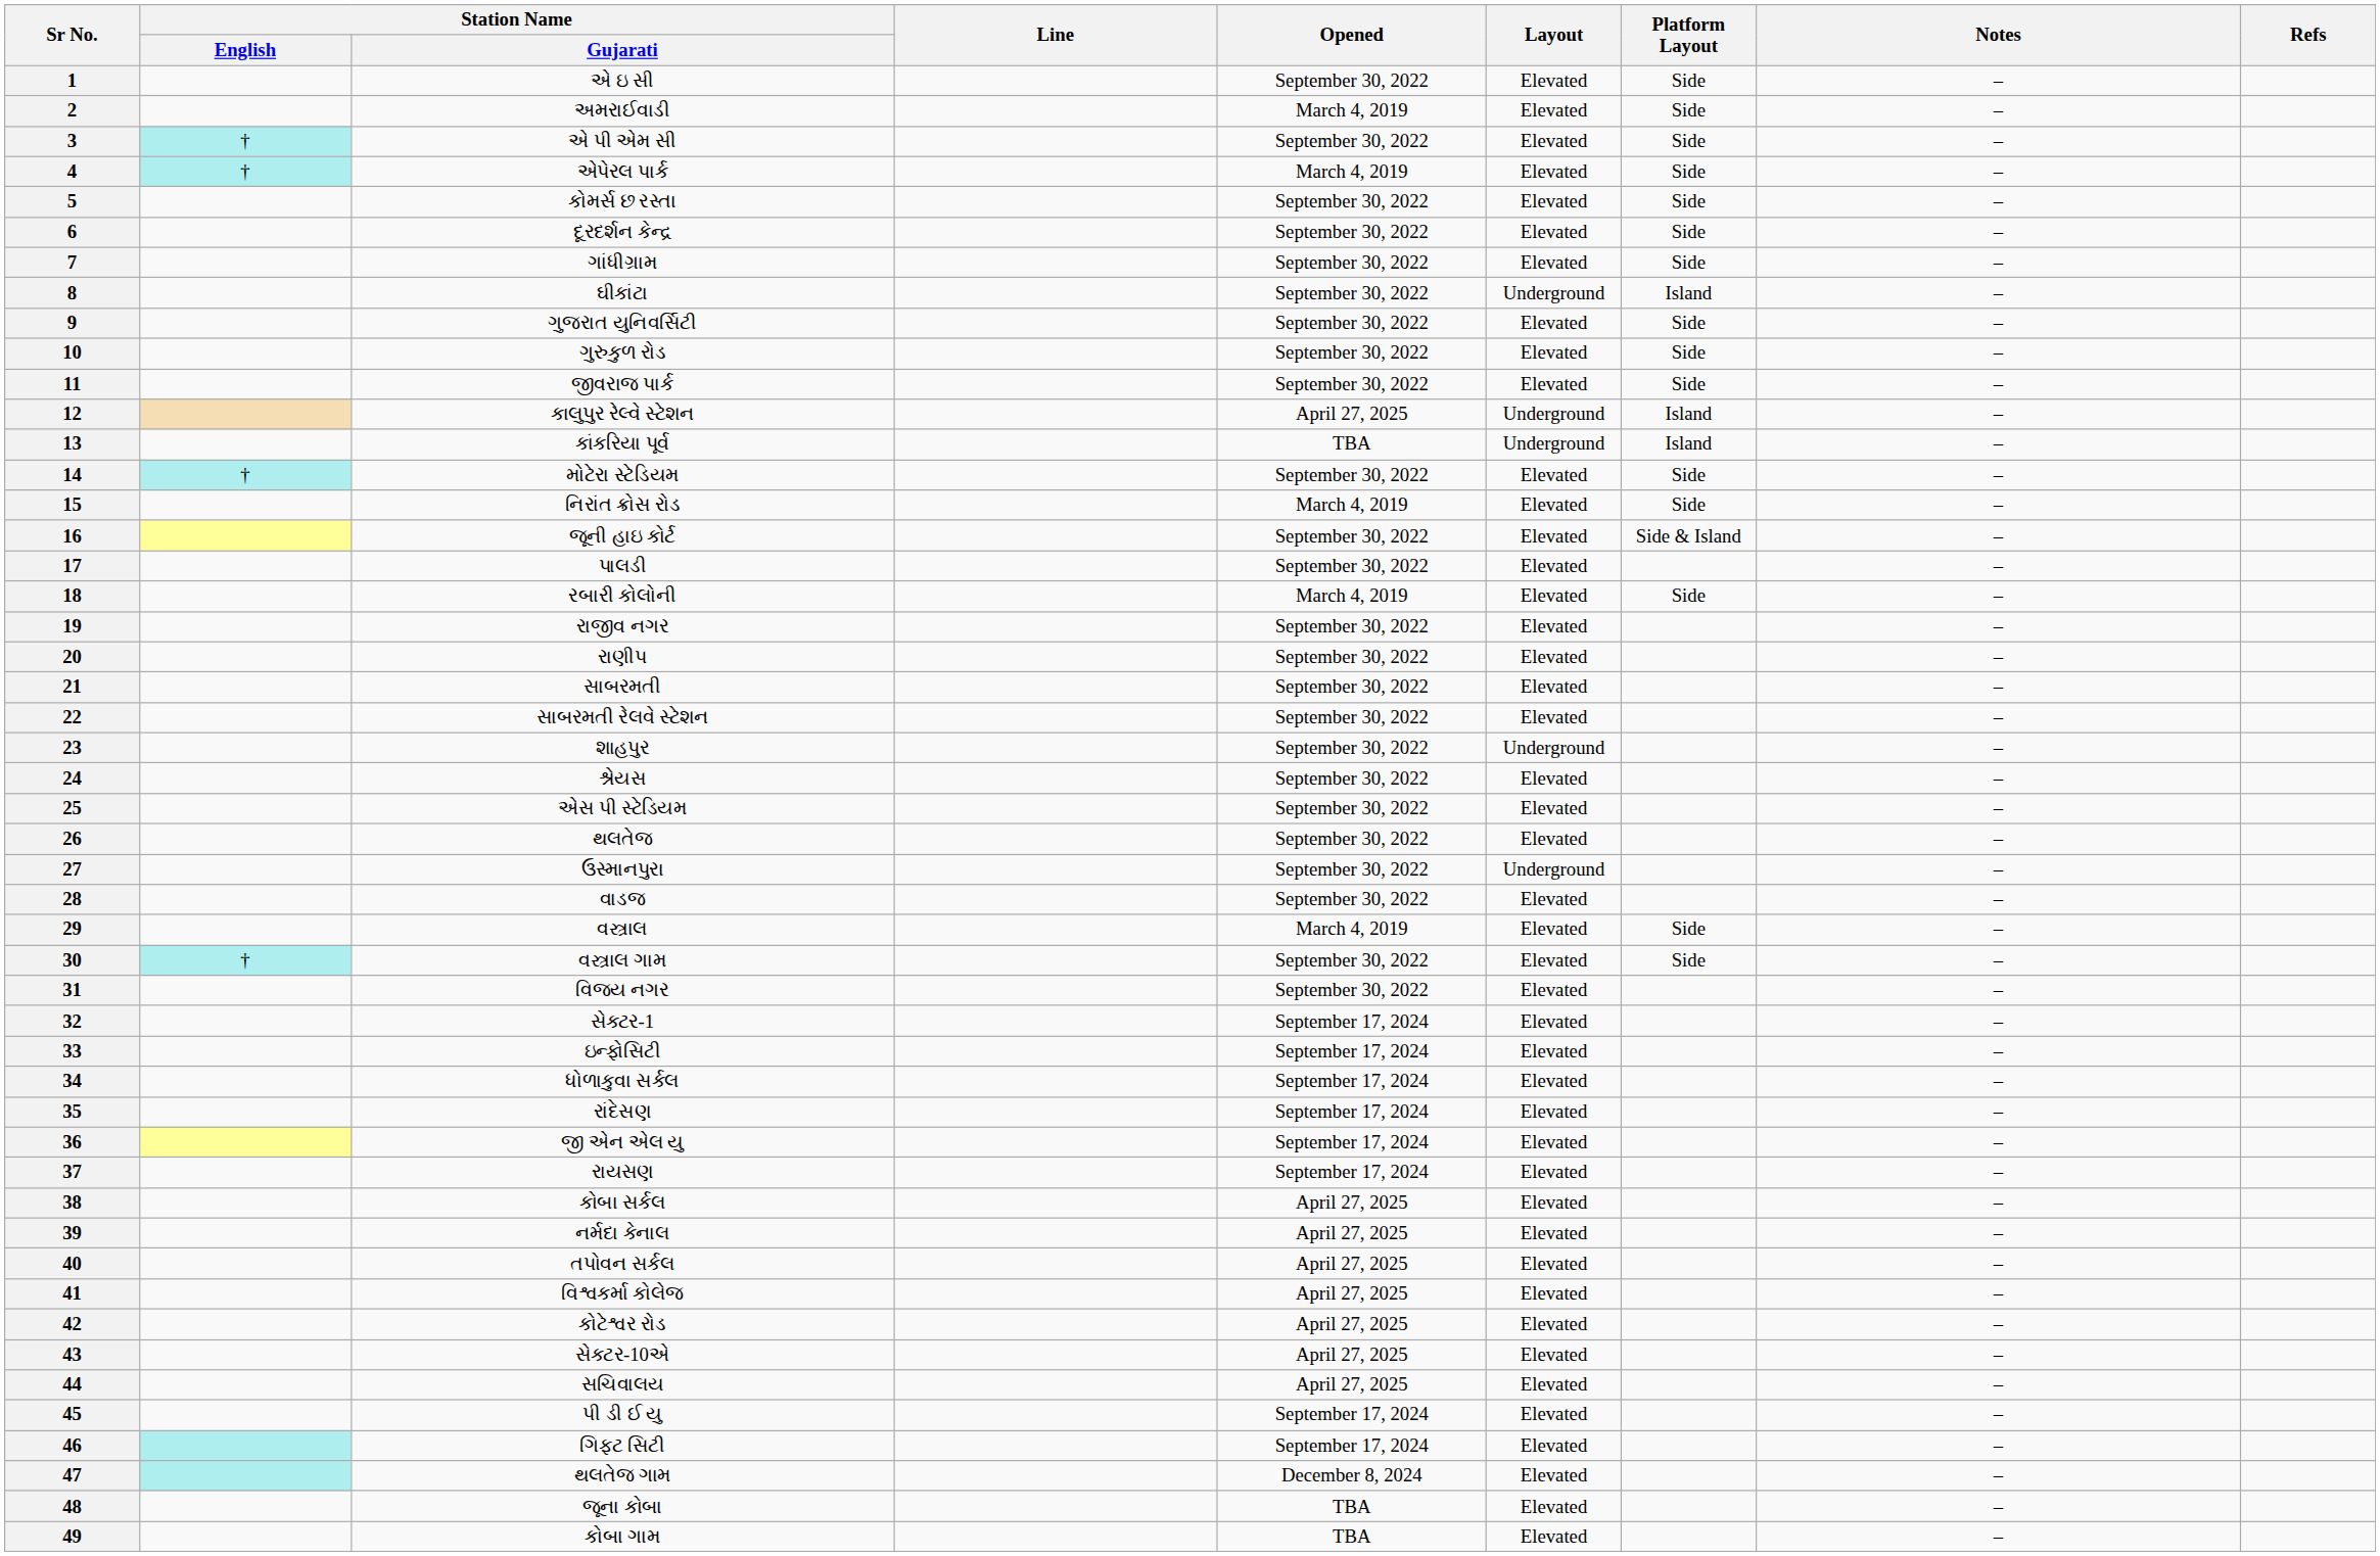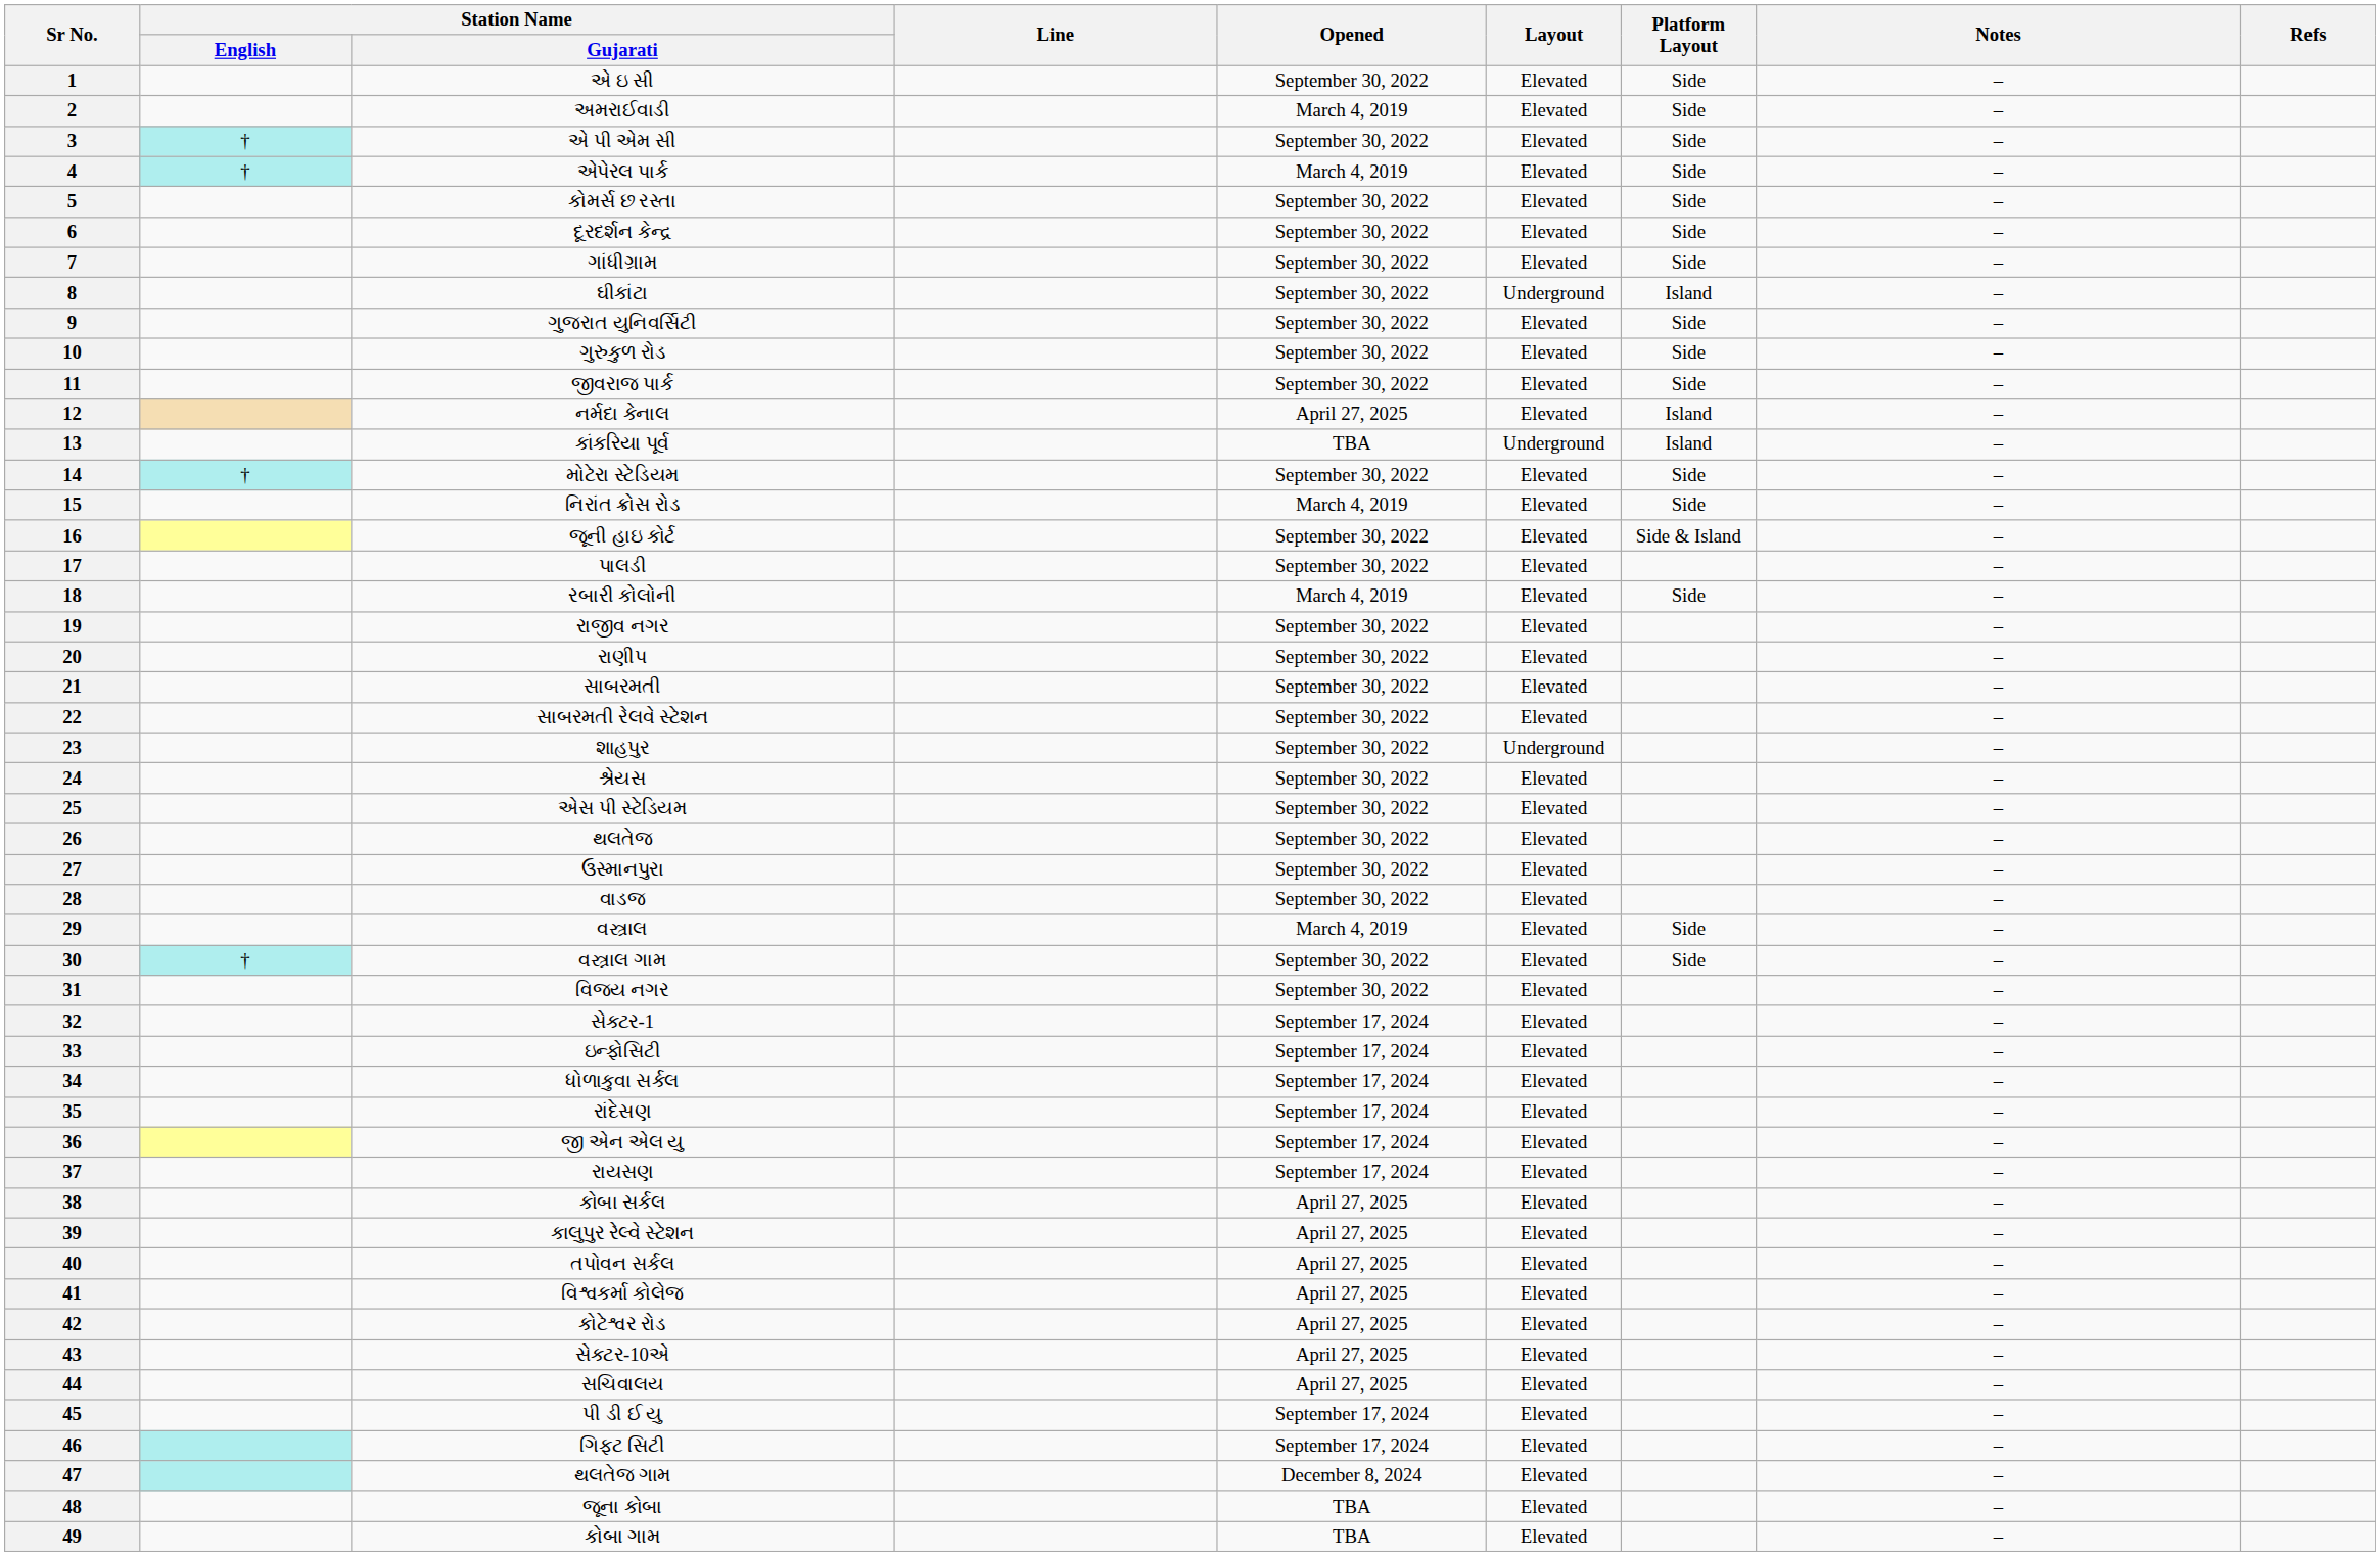12 | Station Name / Gujarati: કાલુપુર રેલ્વે સ્ટેશન -> નર્મદા કેનાલ
12 | Layout: Underground -> Elevated
27 | Layout: Underground -> Elevated
39 | Station Name / Gujarati: નર્મદા કેનાલ -> કાલુપુર રેલ્વે સ્ટેશન
